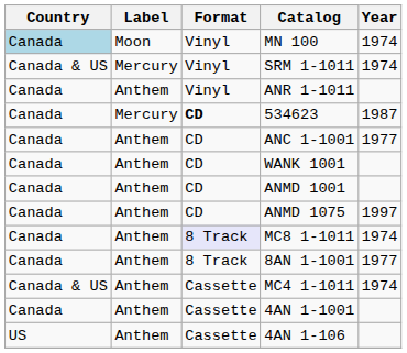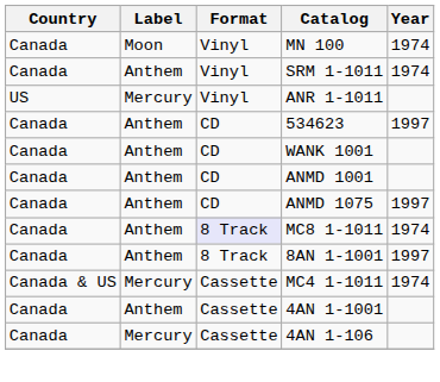MN 100 | Country: lightblue background -> no background
SRM 1-1011 | Country: Canada & US -> Canada
SRM 1-1011 | Label: Mercury -> Anthem
ANR 1-1011 | Country: Canada -> US
ANR 1-1011 | Label: Anthem -> Mercury
534623 | Label: Mercury -> Anthem
534623 | Format: bold -> normal
534623 | Year: 1987 -> 1997
- row: Canada | Anthem | CD | ANC 1-1001 | 1977
8AN 1-1001 | Year: 1977 -> 1997
MC4 1-1011 | Label: Anthem -> Mercury
4AN 1-106 | Country: US -> Canada
4AN 1-106 | Label: Anthem -> Mercury
